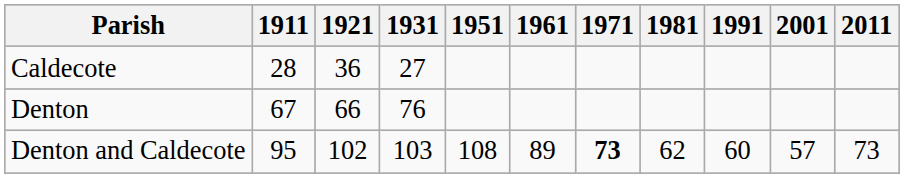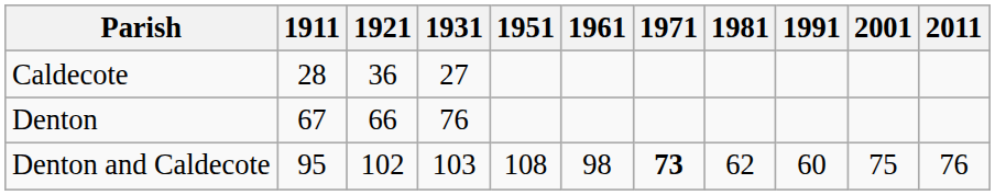Denton and Caldecote | 1961: 89 -> 98
Denton and Caldecote | 2001: 57 -> 75
Denton and Caldecote | 2011: 73 -> 76
